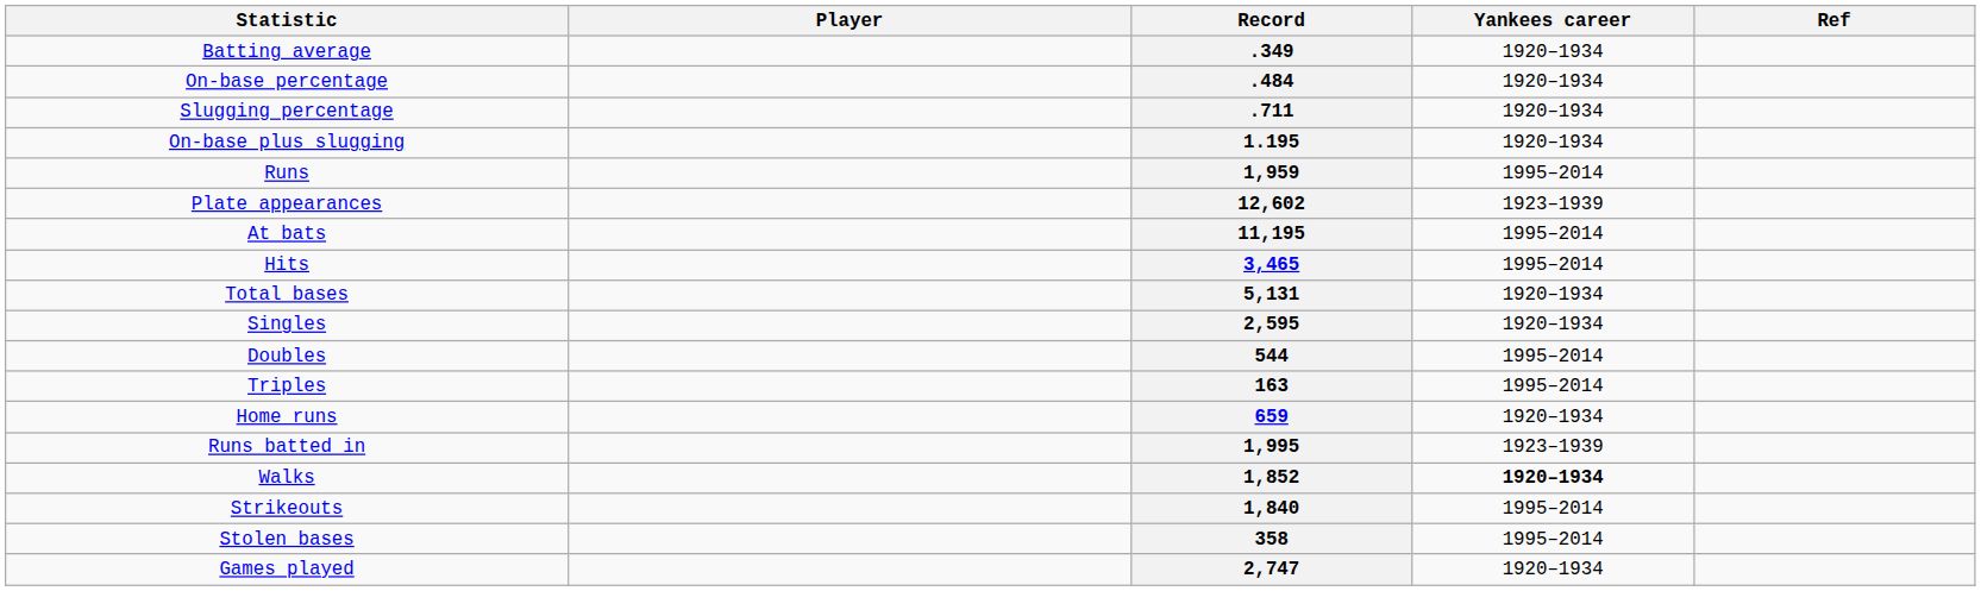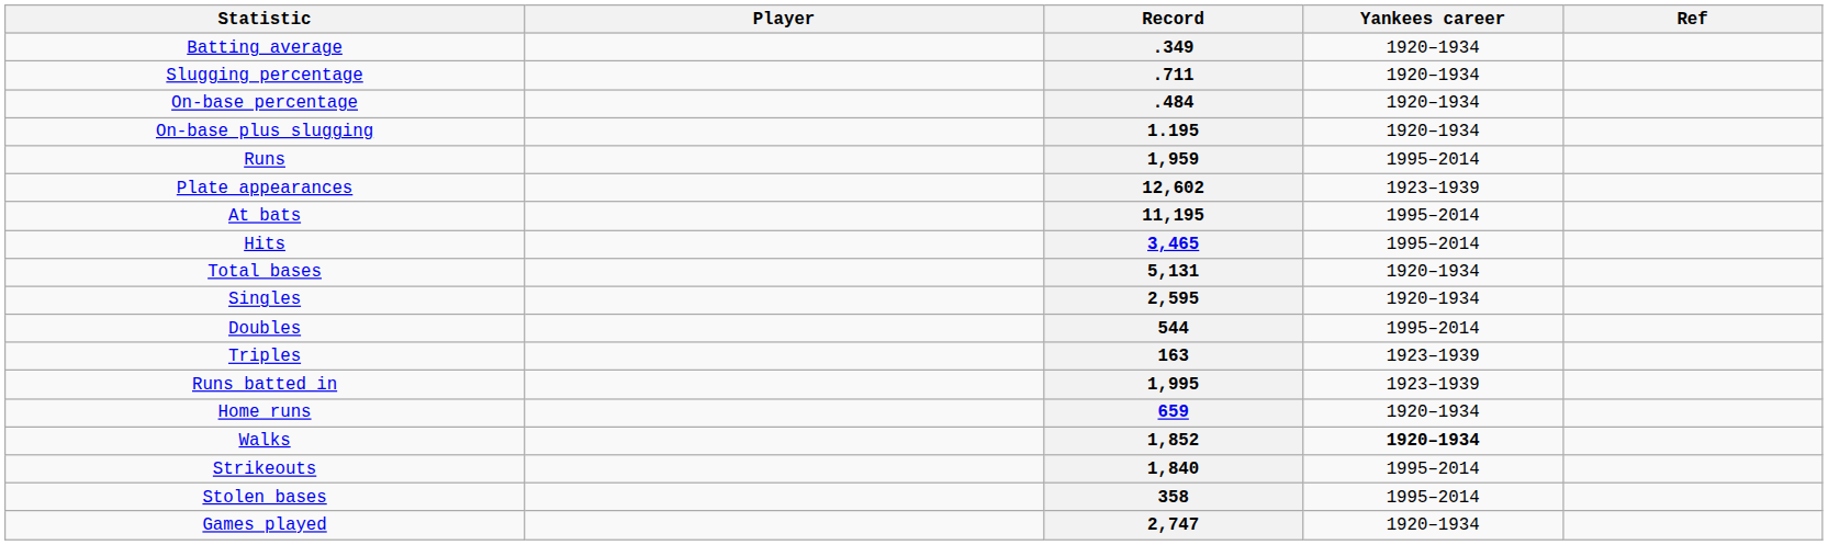rows swapped: .484 <-> .711
163 | Yankees career: 1995–2014 -> 1923–1939
rows swapped: 659 <-> 1,995
